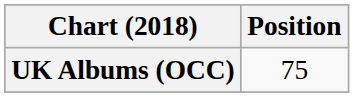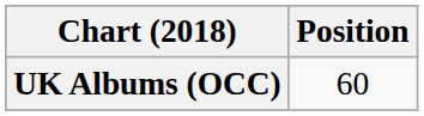UK Albums (OCC) | Position: 75 -> 60
